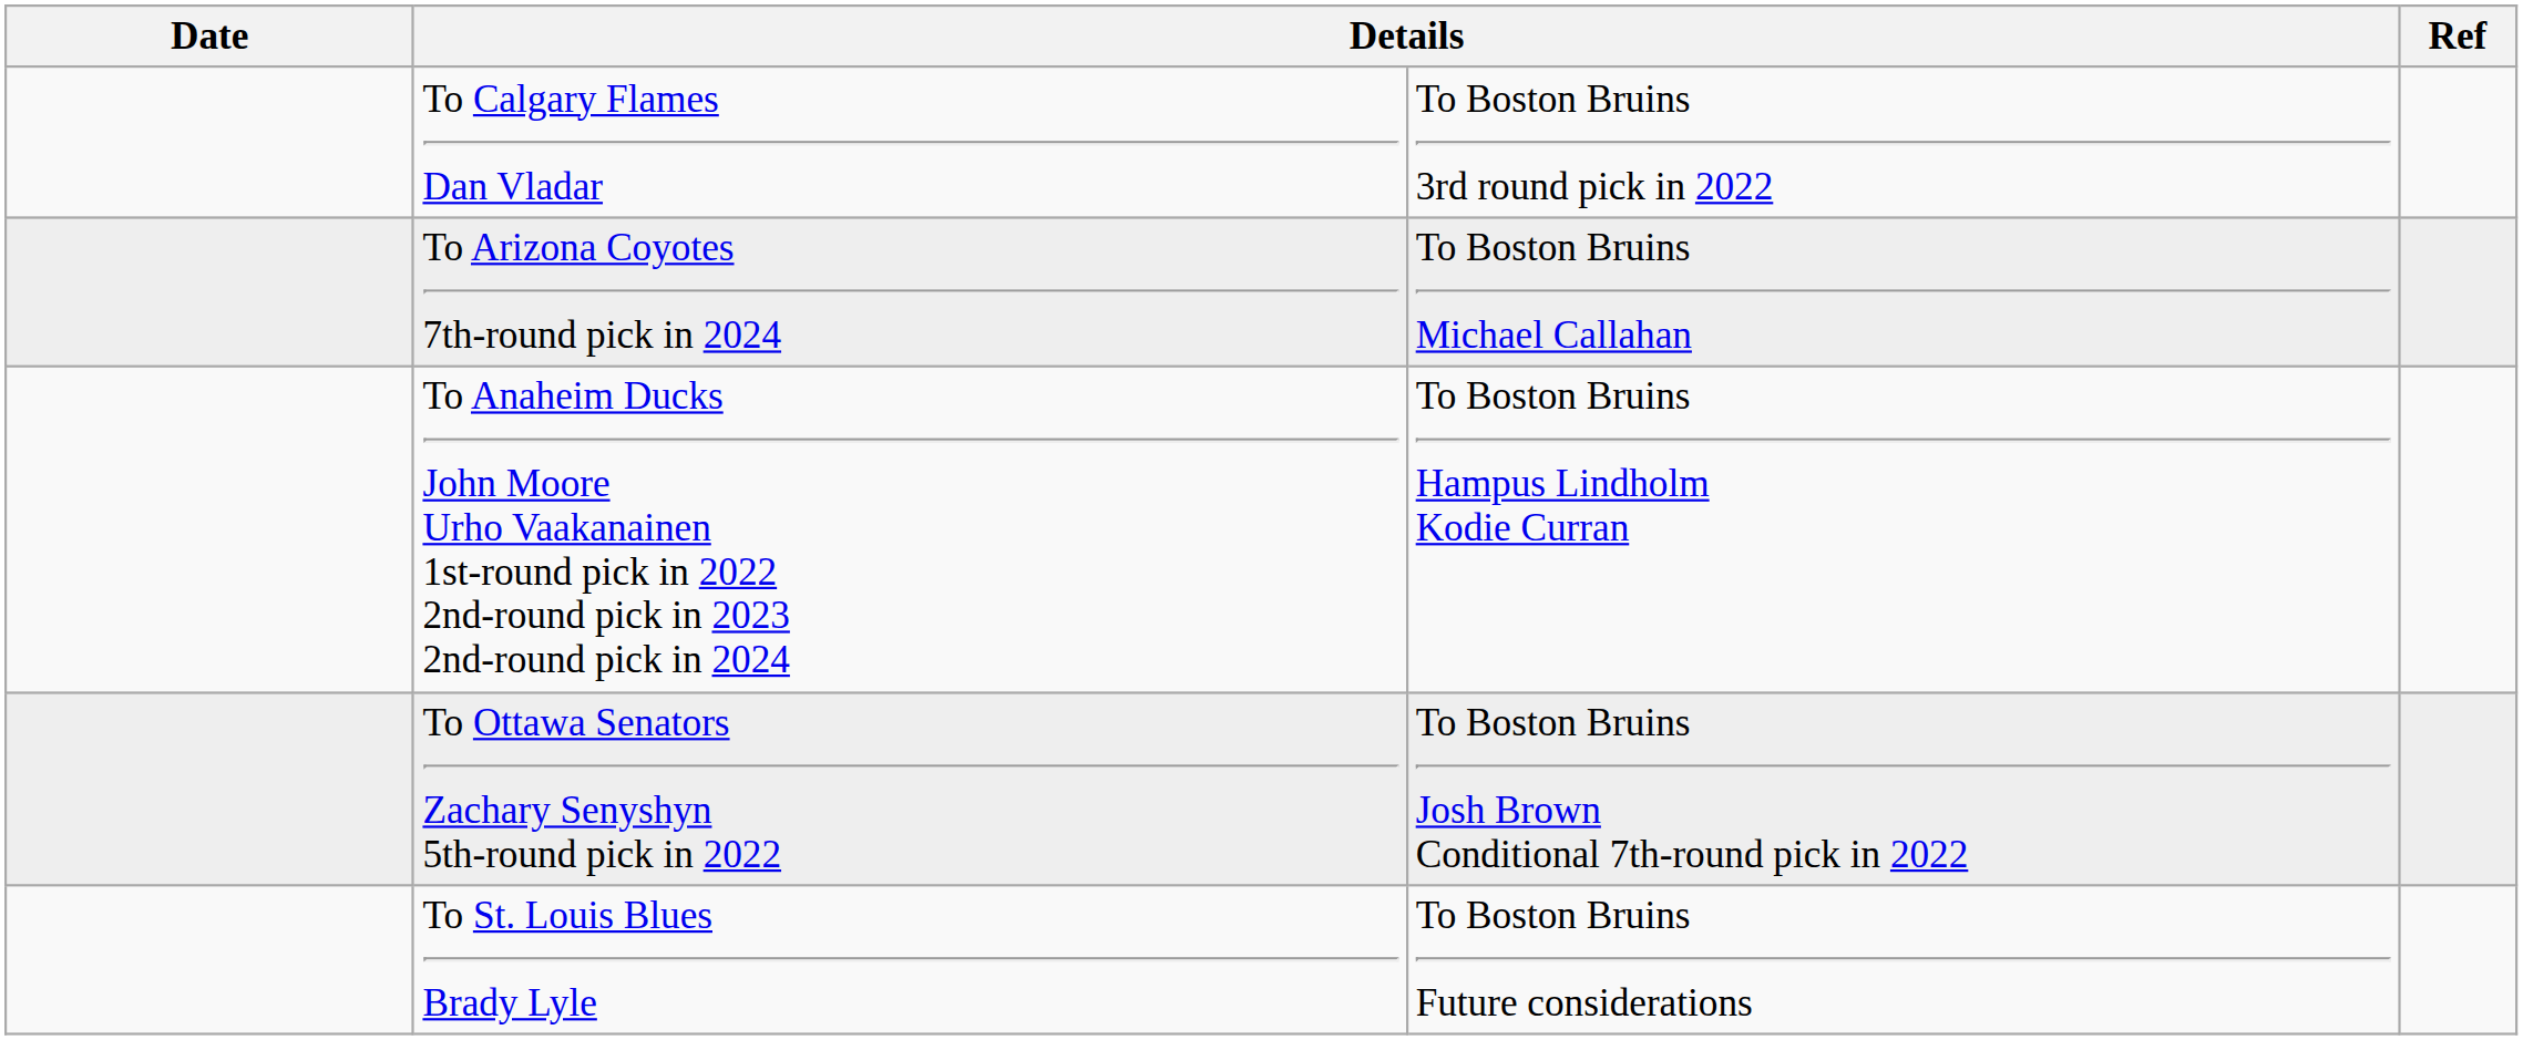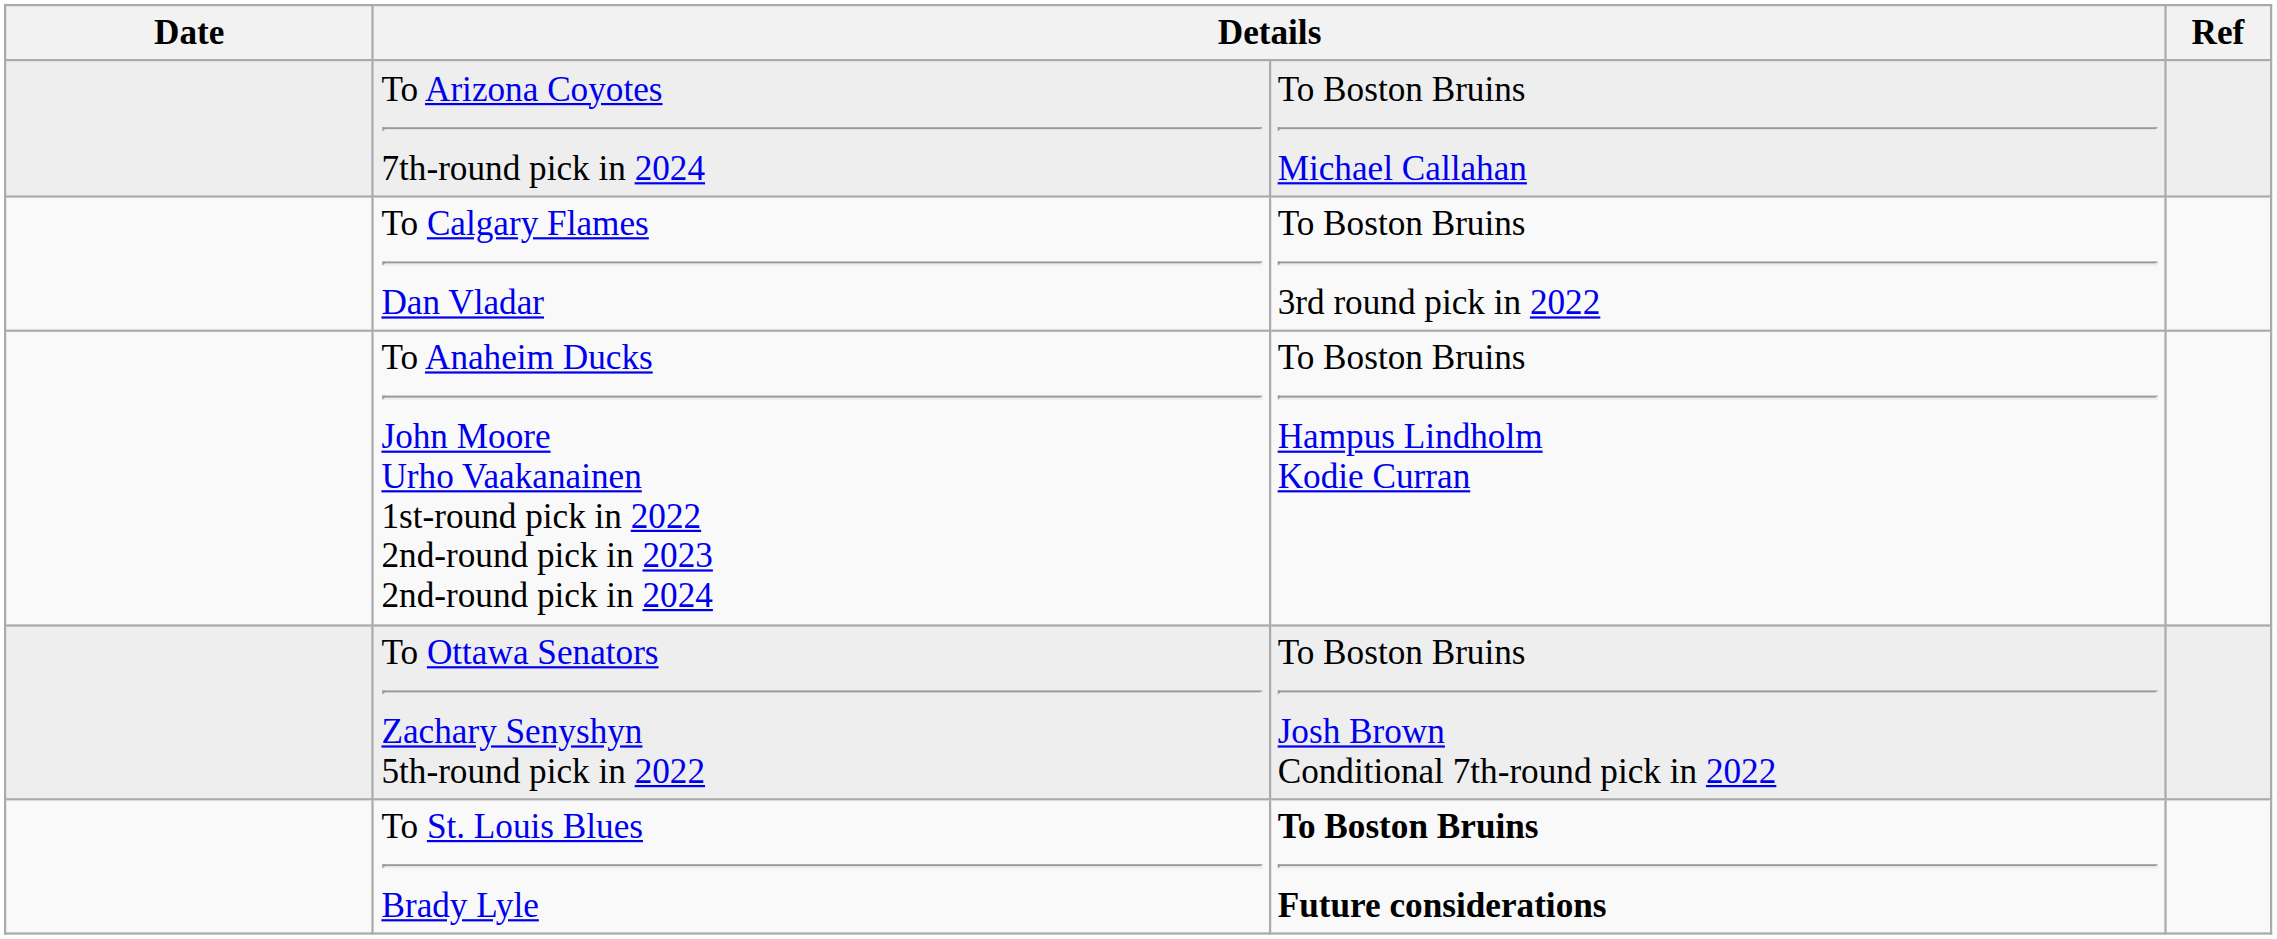rows swapped: To Calgary Flames Dan Vladar <-> To Arizona Coyotes 7th-round pick in 2024
To St. Louis Blues Brady Lyle | column 3: normal -> bold
